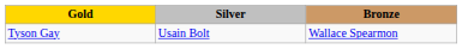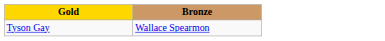- column: Silver | Usain Bolt
